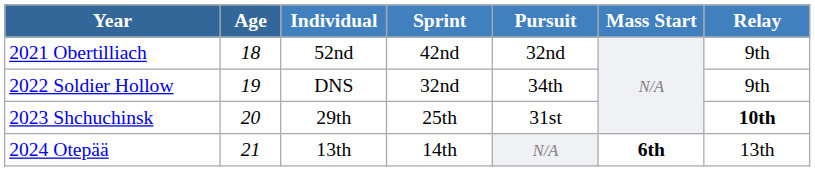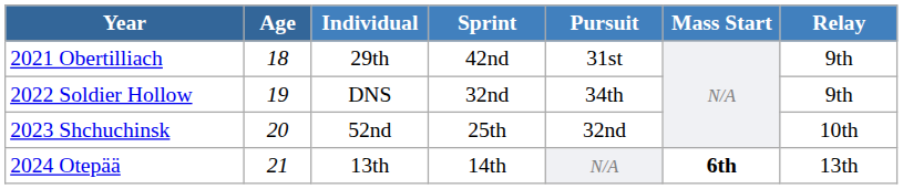2021 Obertilliach | Individual: 52nd -> 29th
2021 Obertilliach | Pursuit: 32nd -> 31st
2023 Shchuchinsk | Individual: 29th -> 52nd
2023 Shchuchinsk | Pursuit: 31st -> 32nd
2023 Shchuchinsk | Relay: bold -> normal
